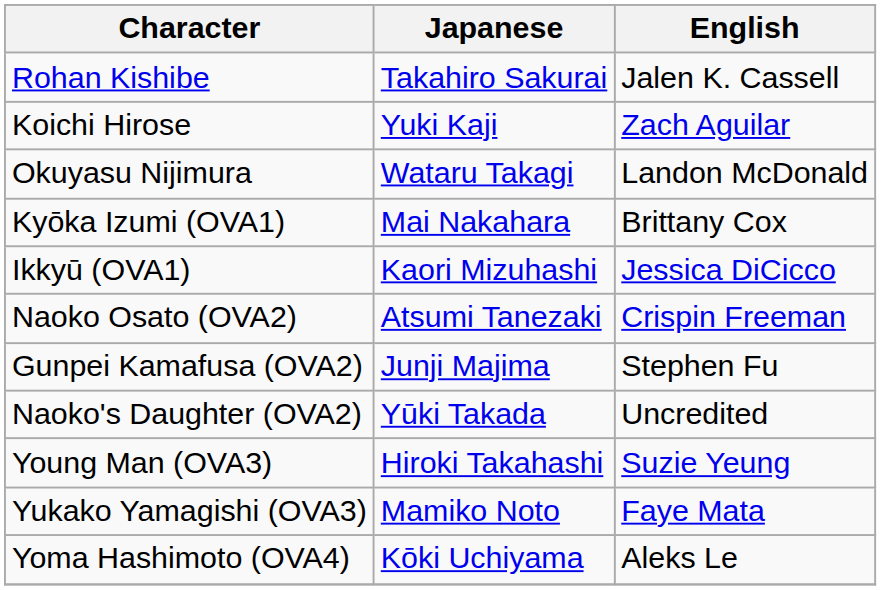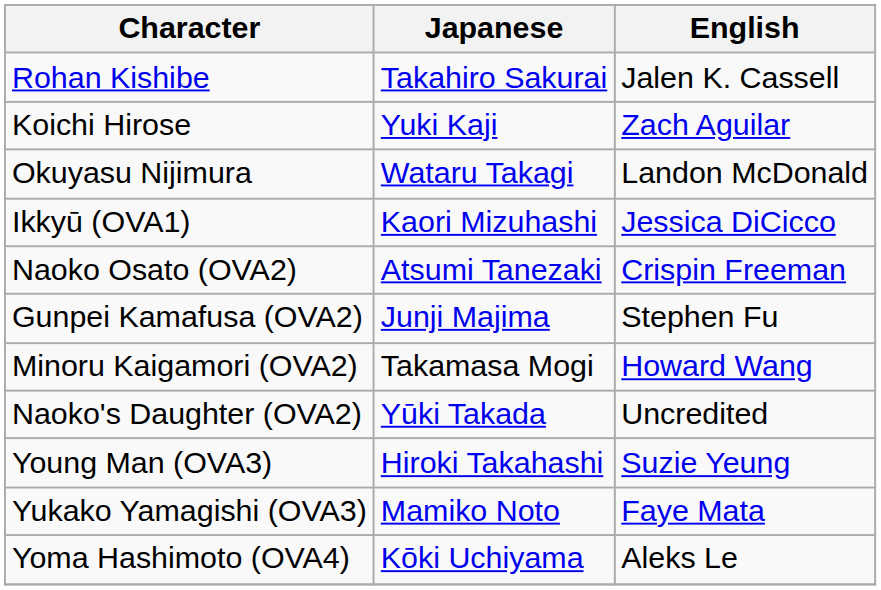- row: Kyōka Izumi (OVA1) | Mai Nakahara | Brittany Cox
+ row: Minoru Kaigamori (OVA2) | Takamasa Mogi | Howard Wang
